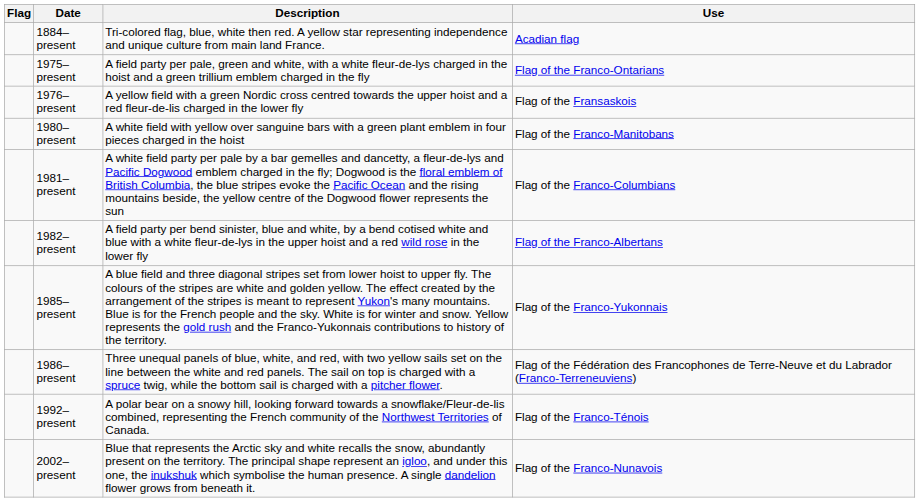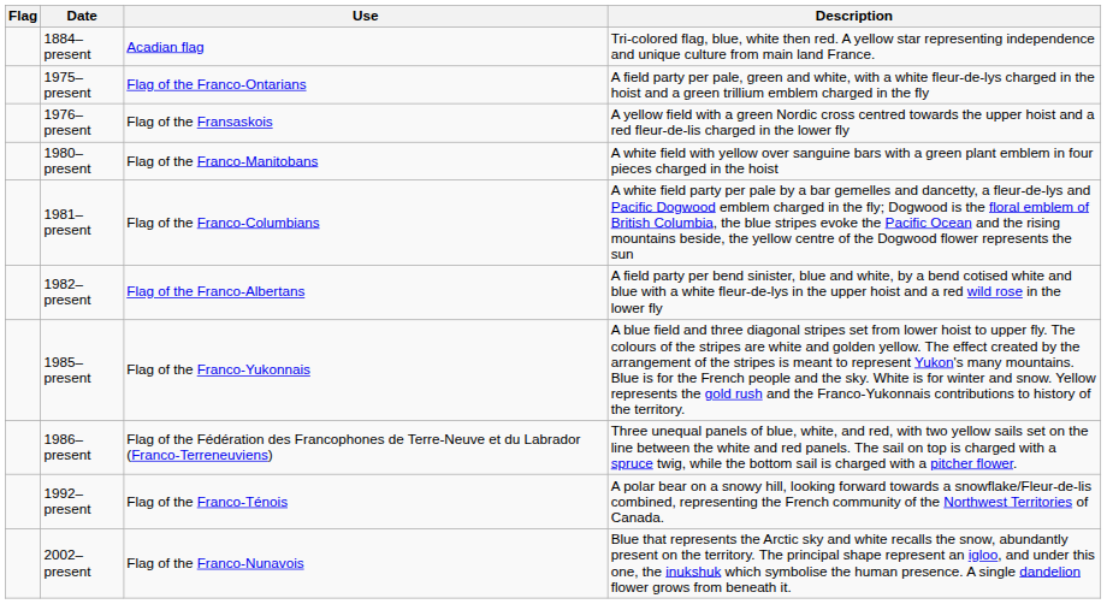columns swapped: Use <-> Description
